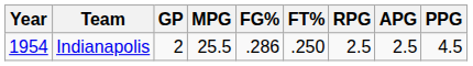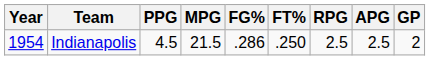columns swapped: GP <-> PPG
Indianapolis | MPG: 25.5 -> 21.5
